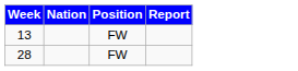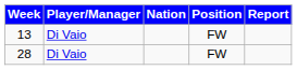+ column: Player/Manager | Di Vaio | Di Vaio
